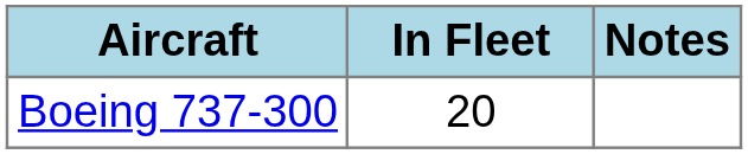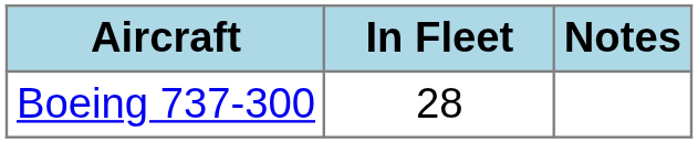Boeing 737-300 | In Fleet: 20 -> 28
